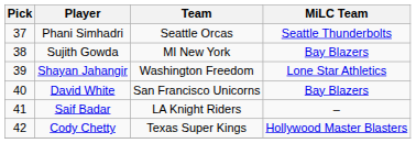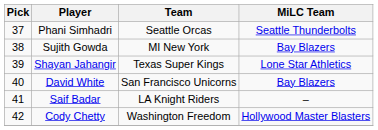Shayan Jahangir | Team: Washington Freedom -> Texas Super Kings
Cody Chetty | Team: Texas Super Kings -> Washington Freedom
